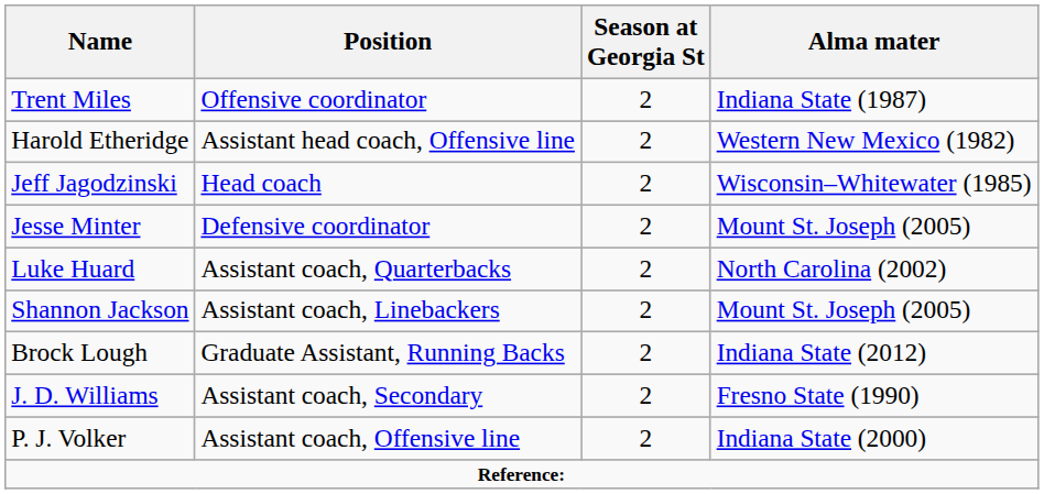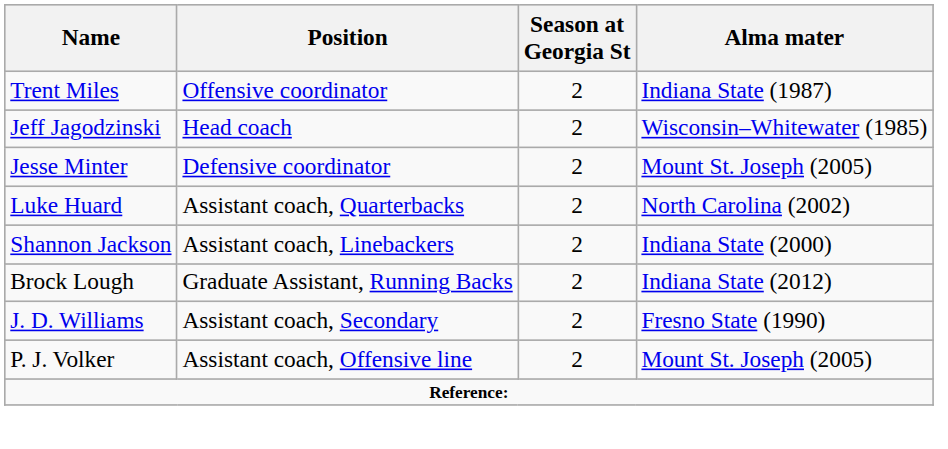- row: Harold Etheridge | Assistant head coach, Offensive line | 2 | Western New Mexico (1982)
Shannon Jackson | Alma mater: Mount St. Joseph (2005) -> Indiana State (2000)
P. J. Volker | Alma mater: Indiana State (2000) -> Mount St. Joseph (2005)
